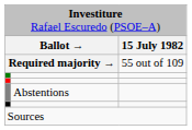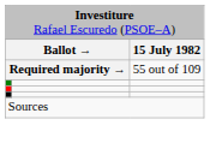- row: Abstentions
